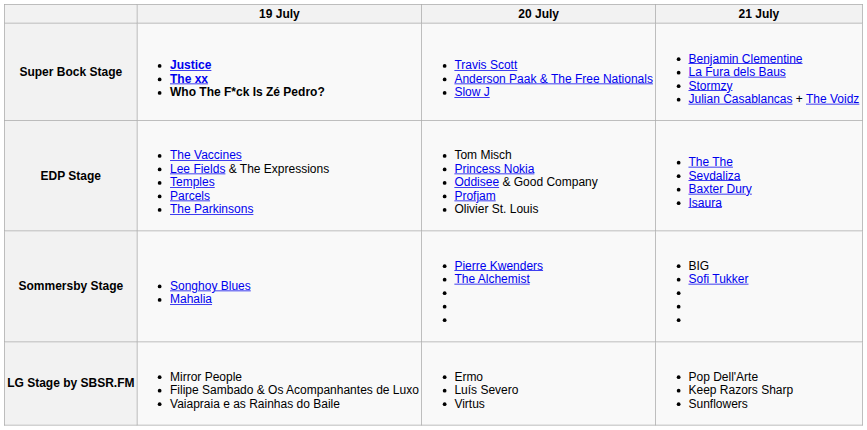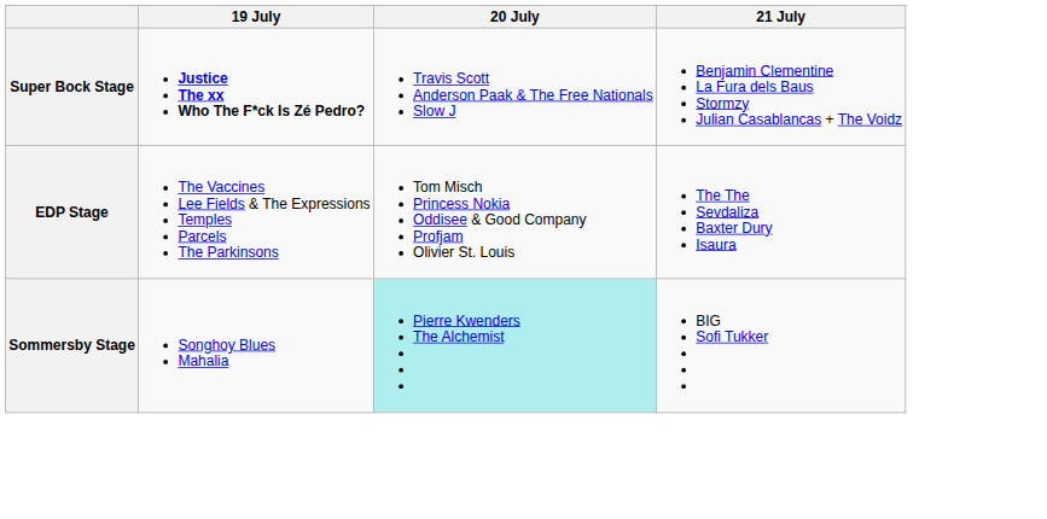Sommersby Stage | 20 July: no background -> paleturquoise background
- row: LG Stage by SBSR.FM | Mirror People Filipe Sambado & Os Acompanhantes de Luxo Vaiapraia e as Rainhas do Baile | Ermo Luís Severo Virtus | Pop Dell'Arte Keep Razors Sharp Sunflowers
